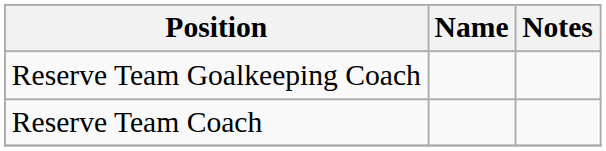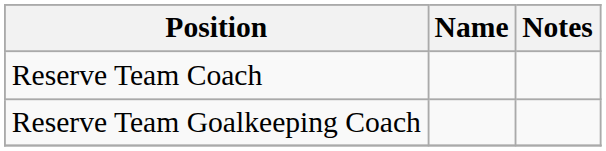rows swapped: Reserve Team Coach <-> Reserve Team Goalkeeping Coach
